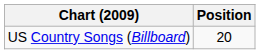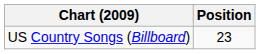US Country Songs (Billboard) | Position: 20 -> 23
